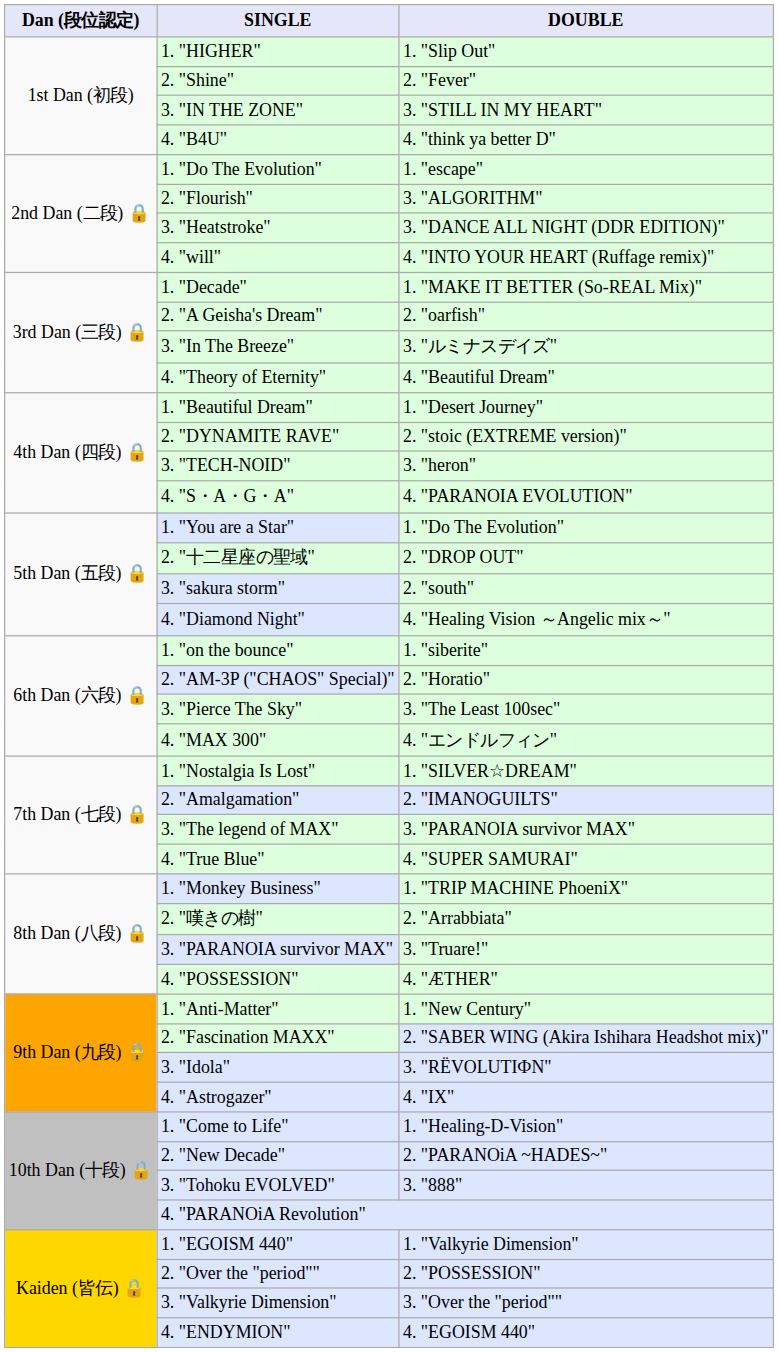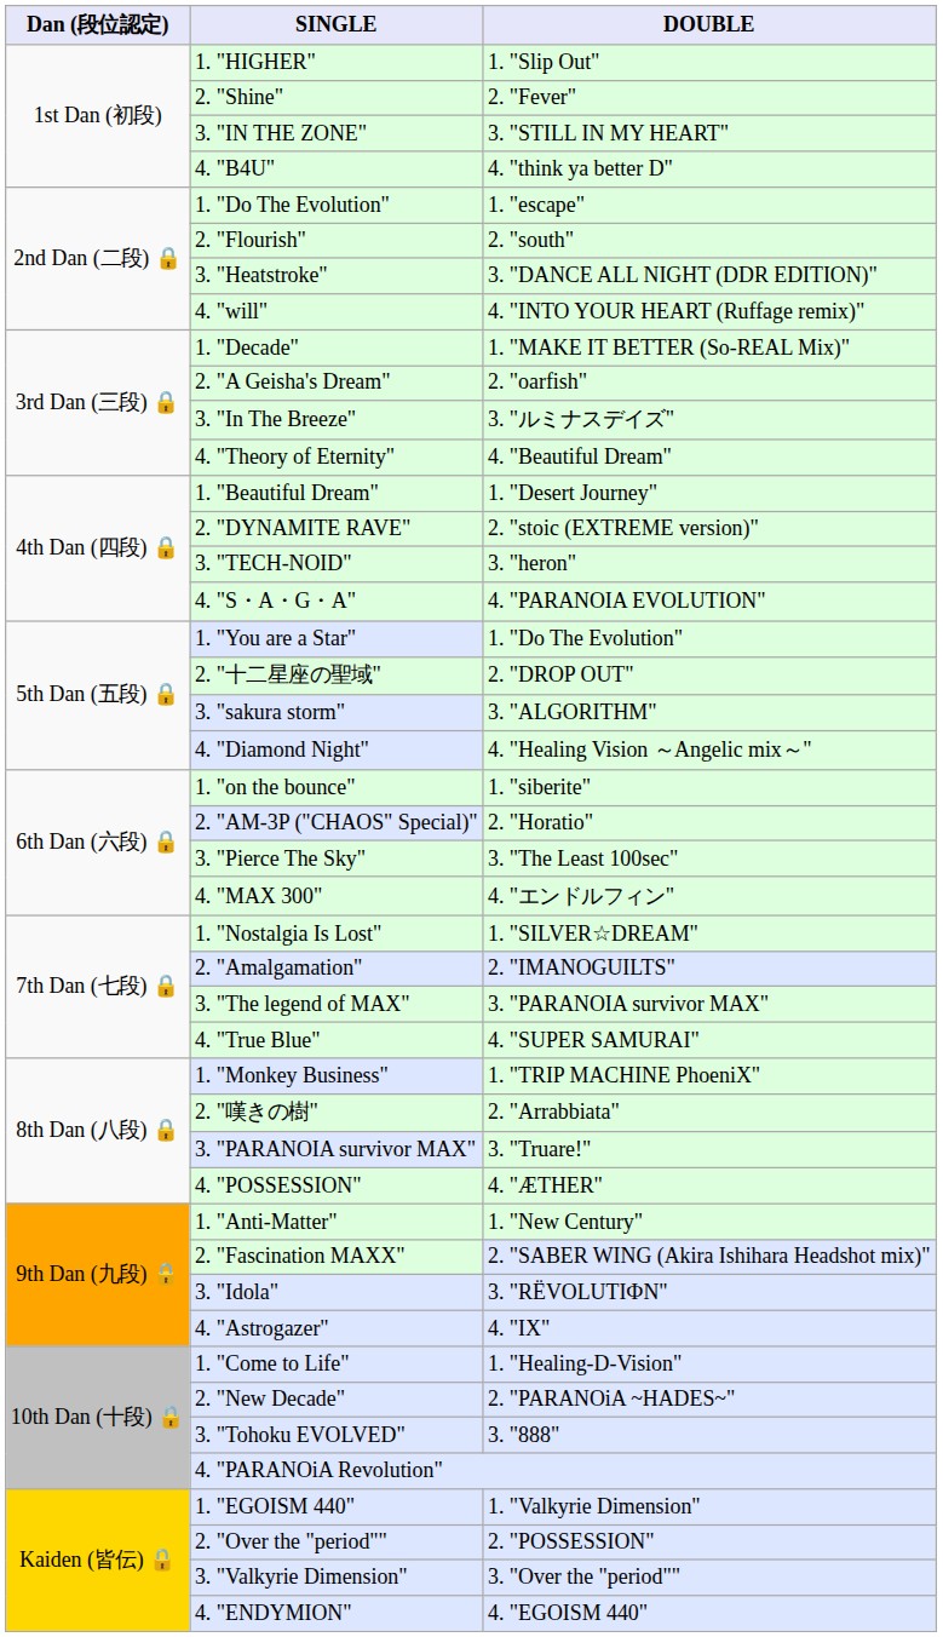2. "Flourish" | DOUBLE: 3. "ALGORITHM" -> 2. "south"
3. "sakura storm" | DOUBLE: 2. "south" -> 3. "ALGORITHM"
